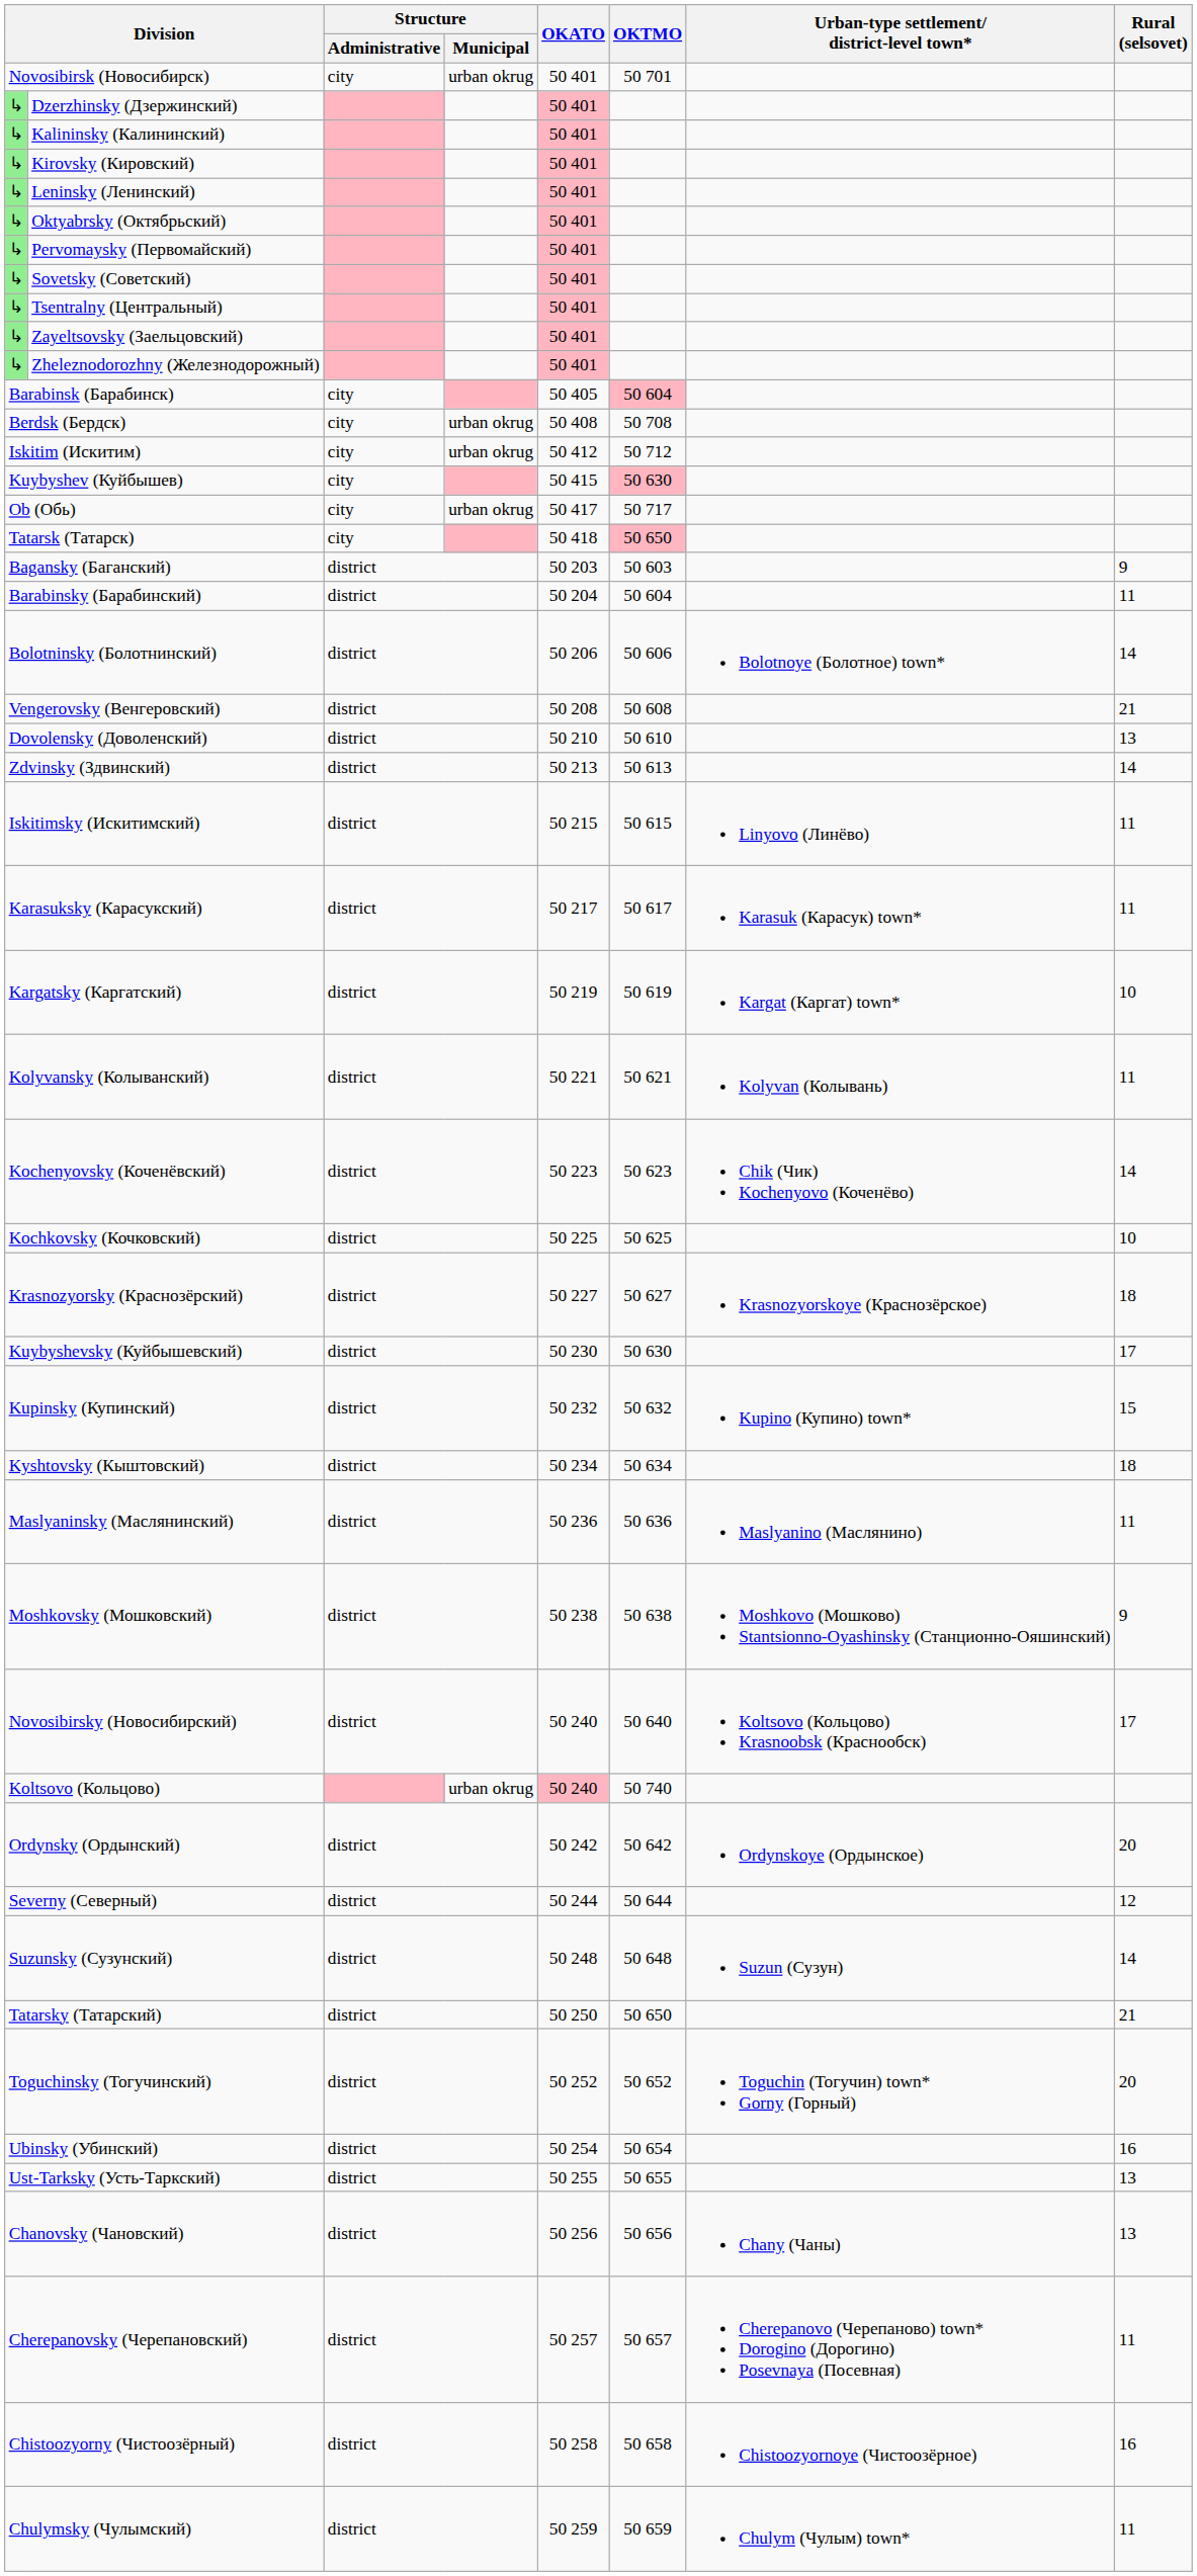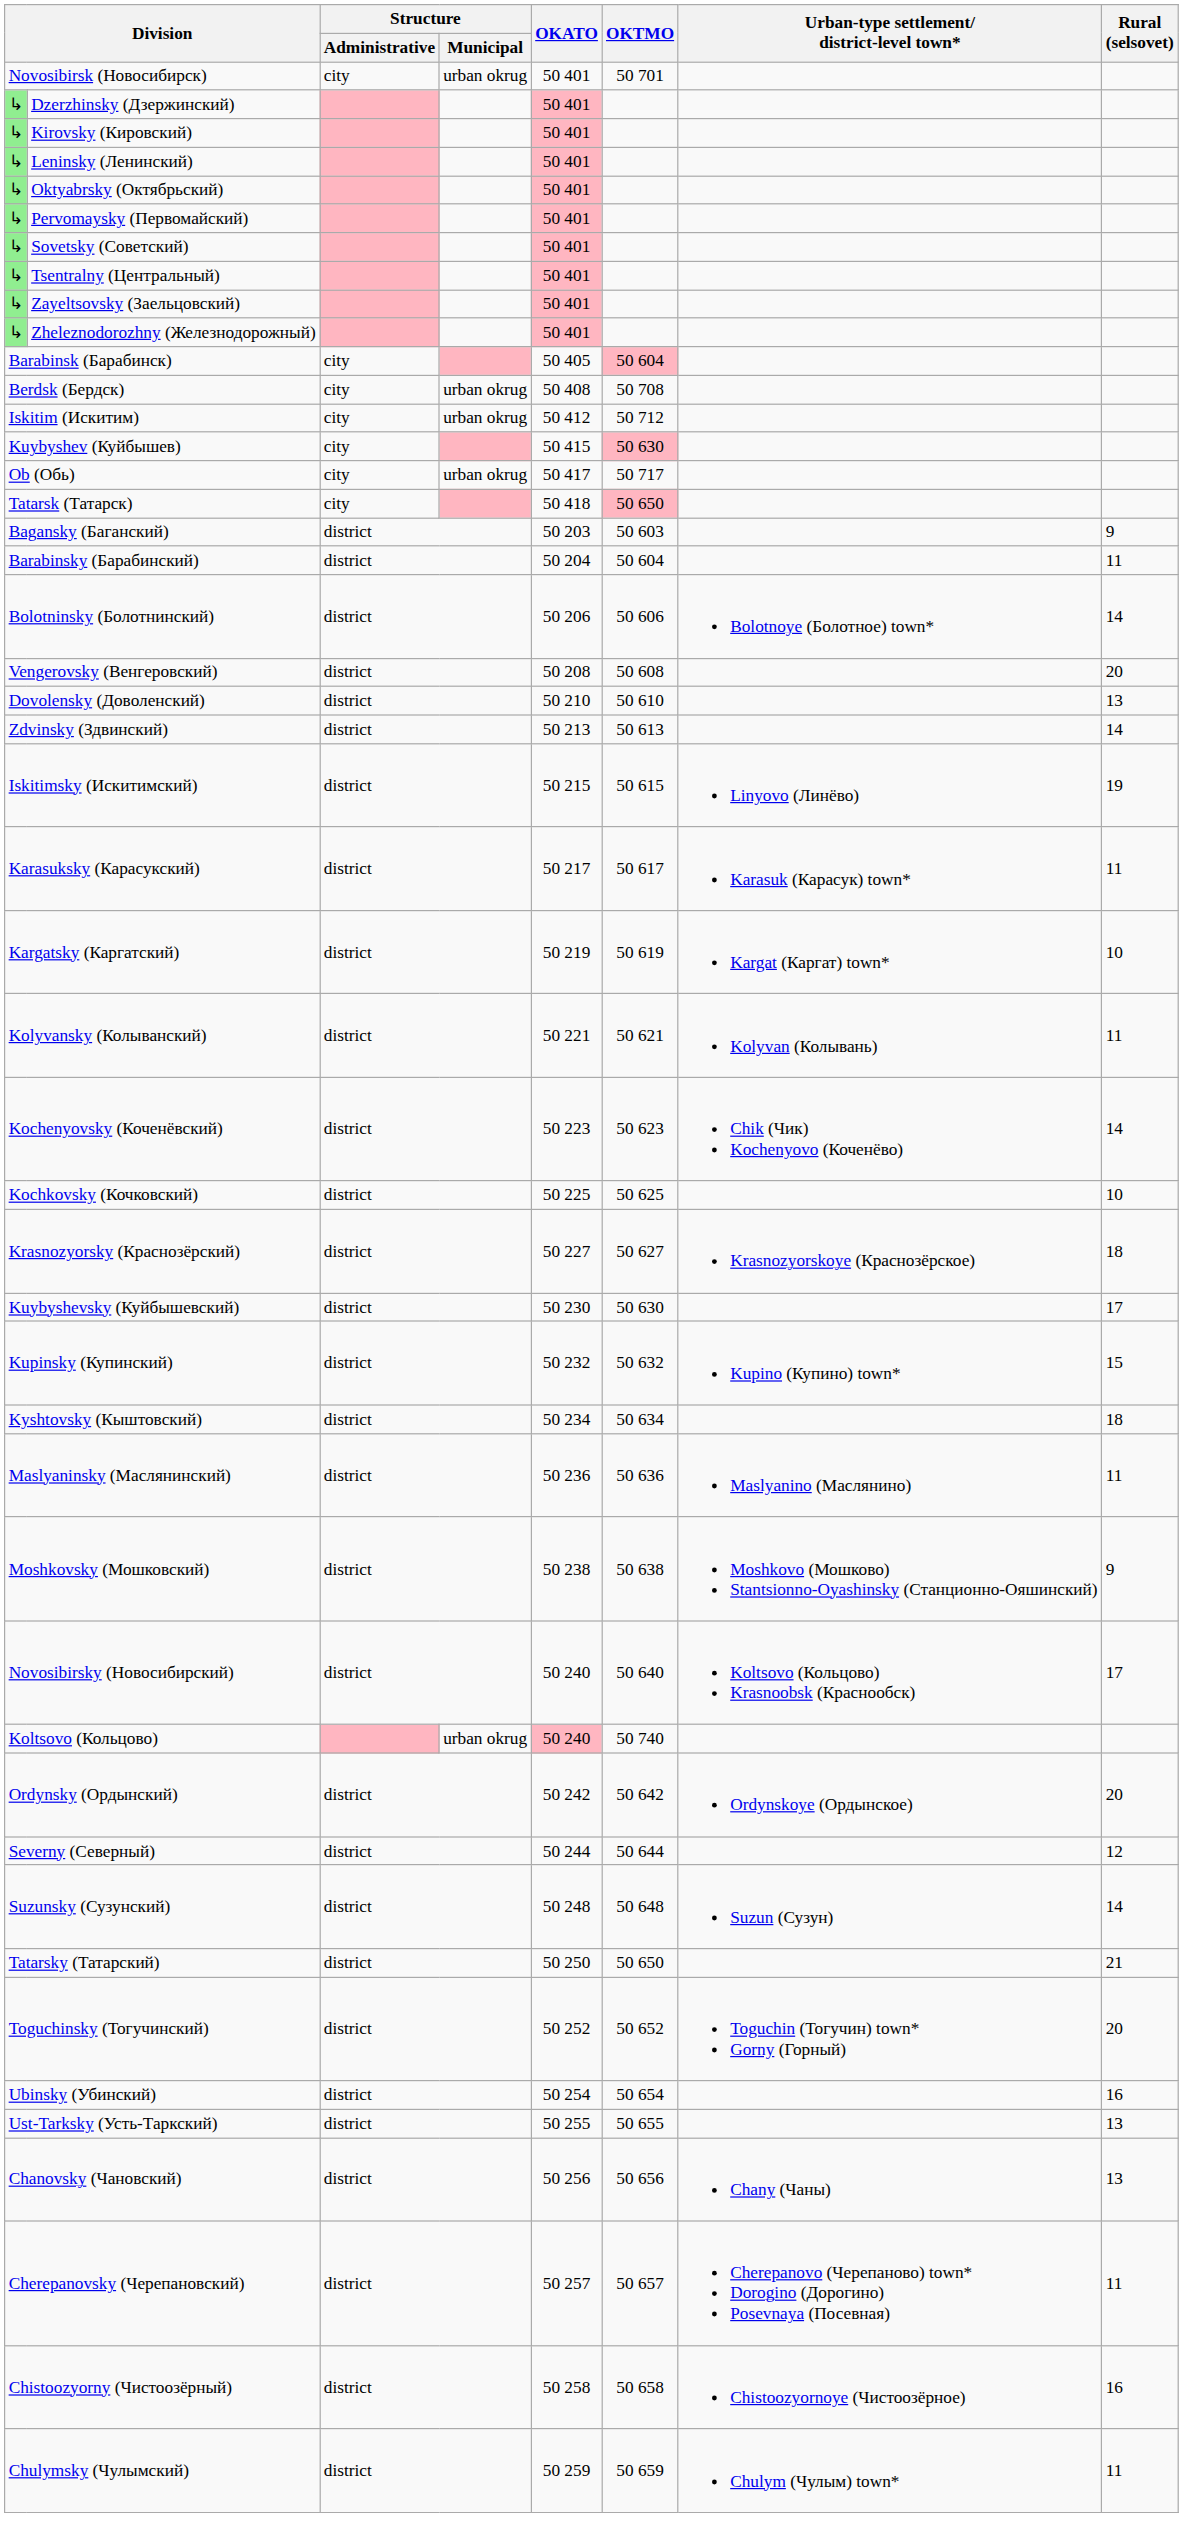- row: ↳ | Kalininsky (Калининский) | 50 401
Vengerovsky (Венгеровский) | Rural (selsovet): 21 -> 20
Iskitimsky (Искитимский) | Rural (selsovet): 11 -> 19
